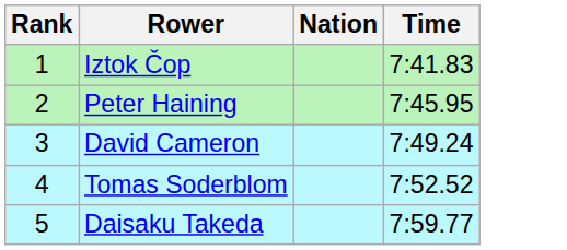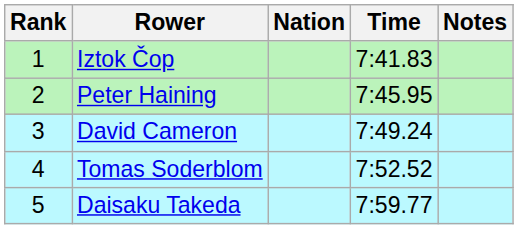+ column: Notes
